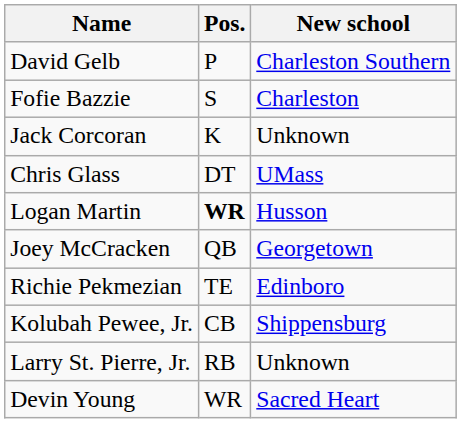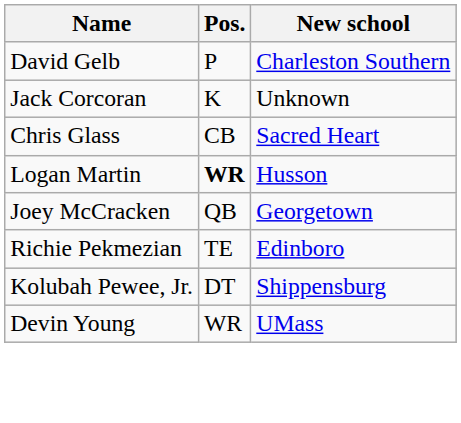- row: Fofie Bazzie | S | Charleston
Chris Glass | Pos.: DT -> CB
Chris Glass | New school: UMass -> Sacred Heart
Kolubah Pewee, Jr. | Pos.: CB -> DT
- row: Larry St. Pierre, Jr. | RB | Unknown
Devin Young | New school: Sacred Heart -> UMass
